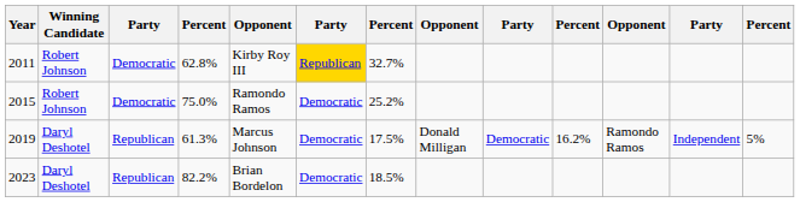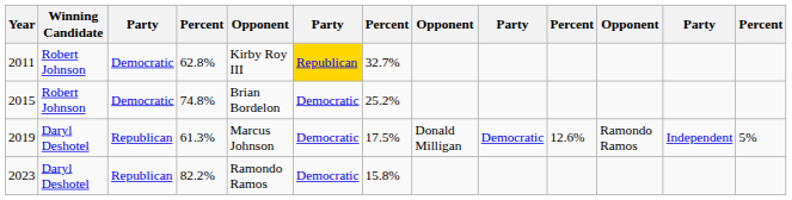2015 | column 4: 75.0% -> 74.8%
2015 | column 5: Ramondo Ramos -> Brian Bordelon
2019 | column 10: 16.2% -> 12.6%
2023 | column 5: Brian Bordelon -> Ramondo Ramos
2023 | column 7: 18.5% -> 15.8%
